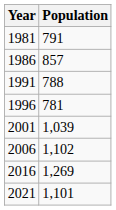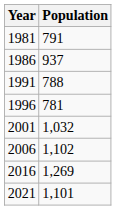1986 | Population: 857 -> 937
2001 | Population: 1,039 -> 1,032
